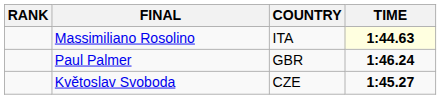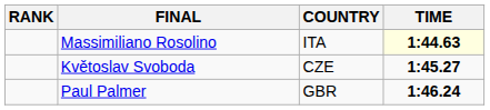rows swapped: Květoslav Svoboda <-> Paul Palmer
